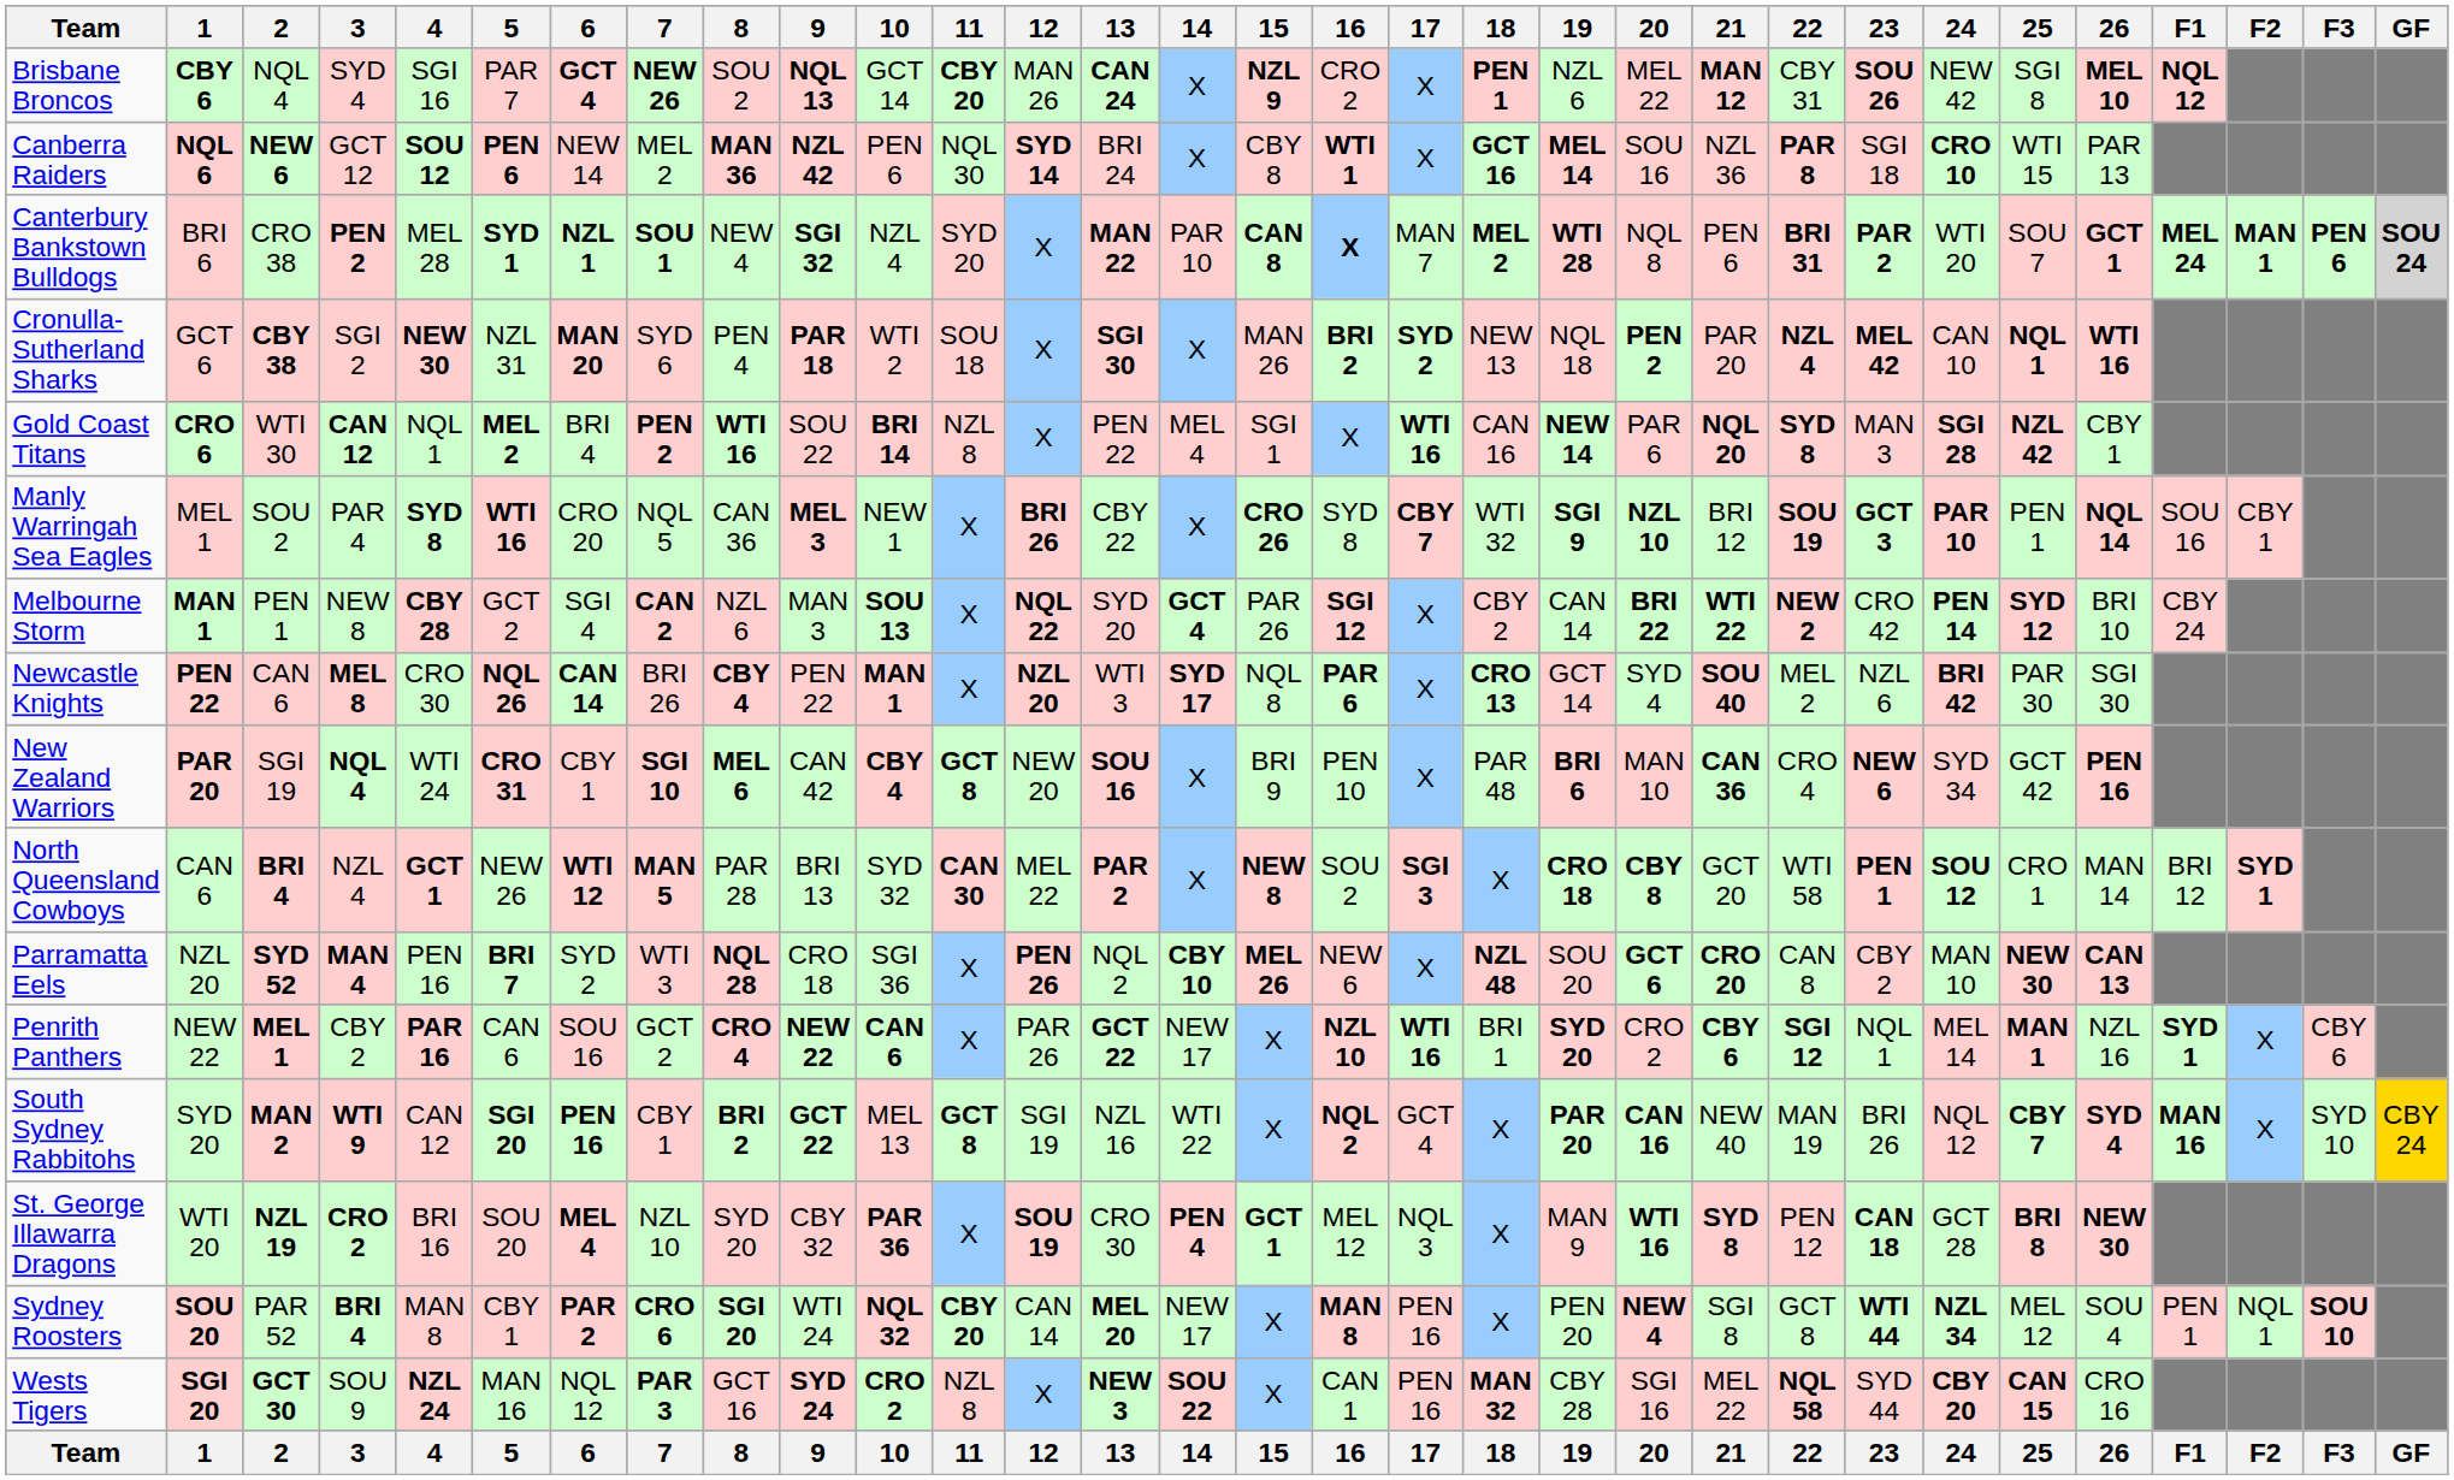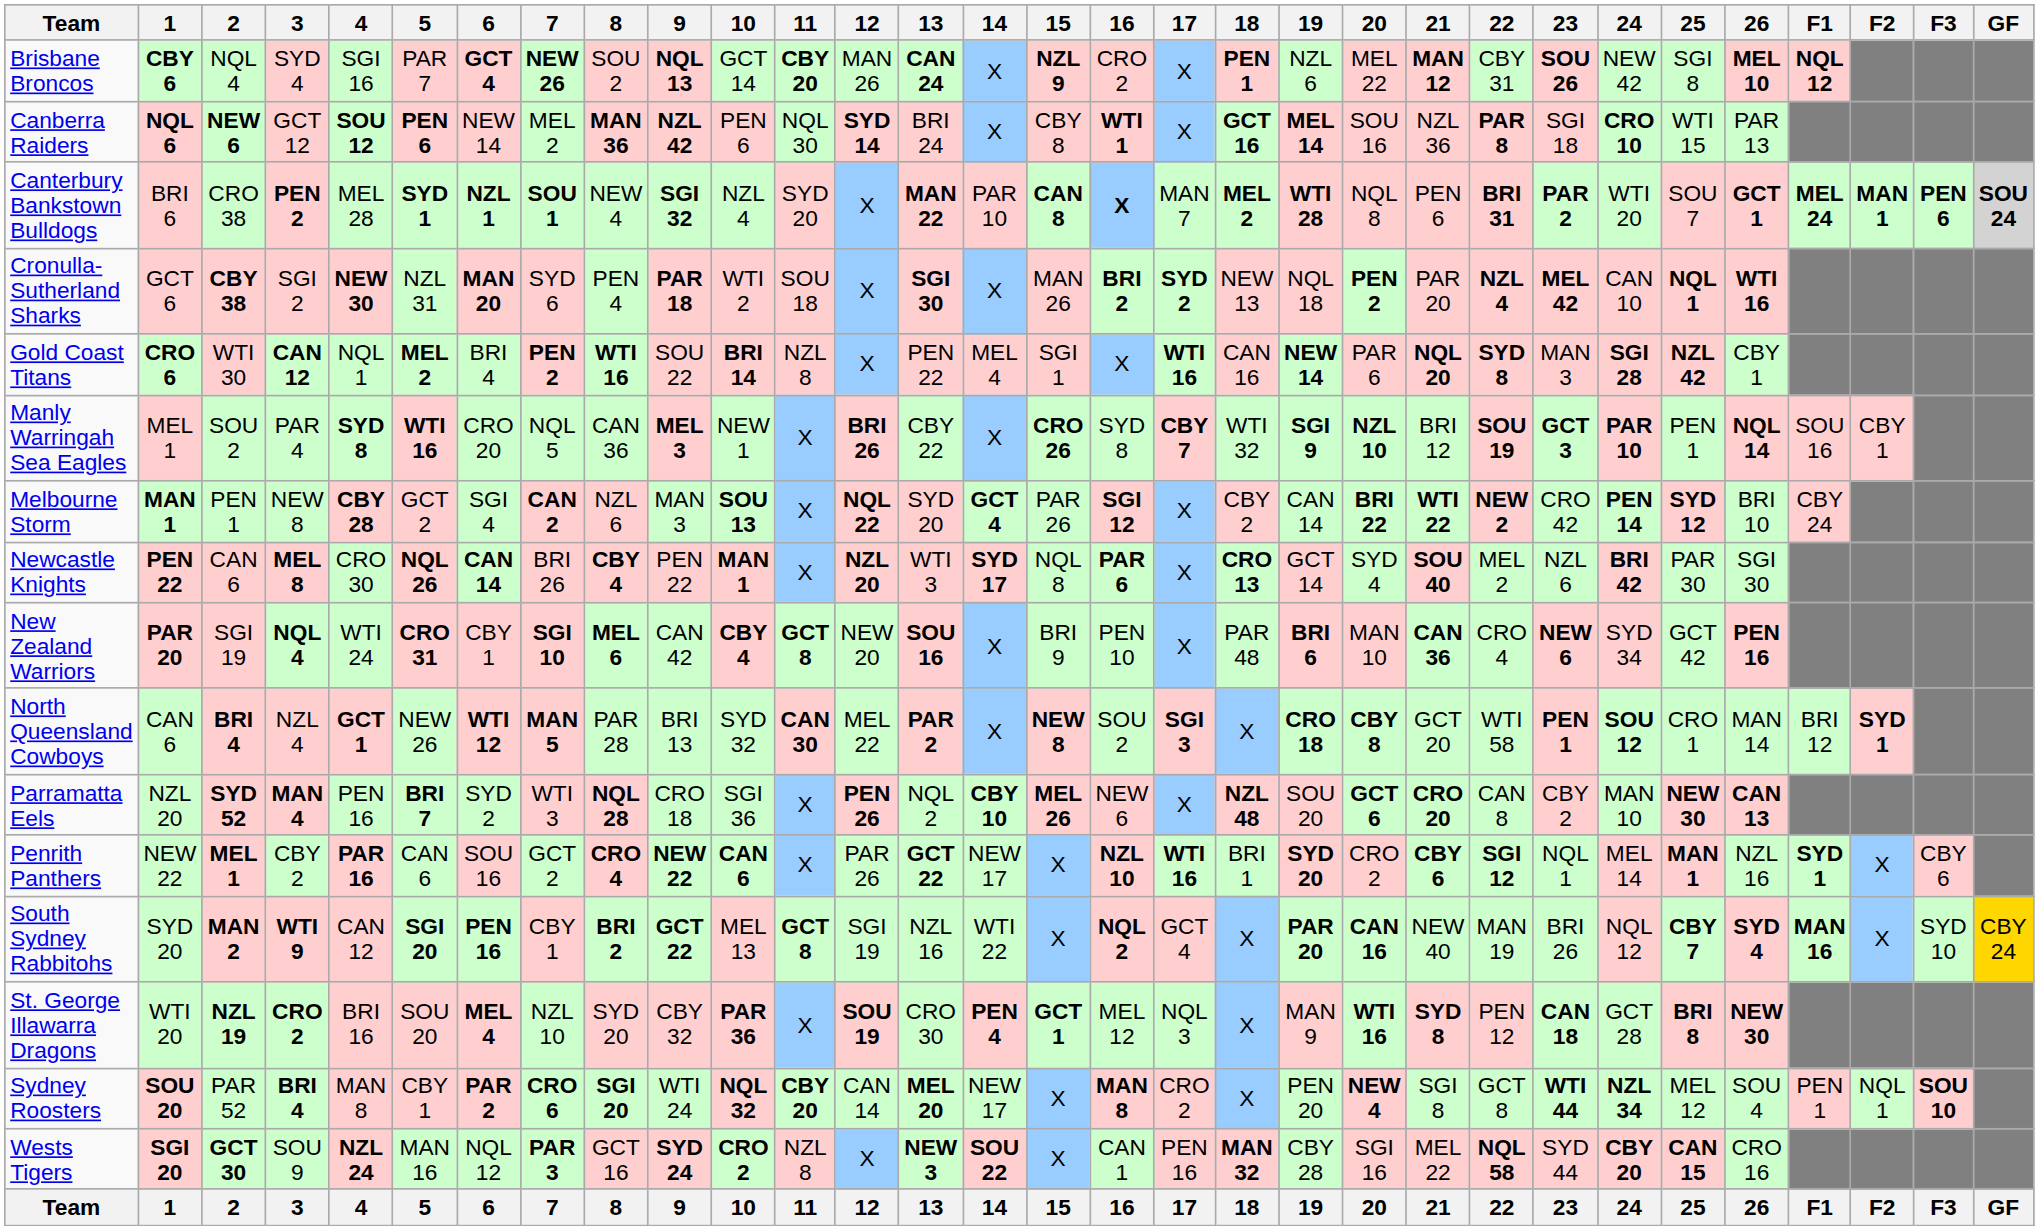Sydney Roosters | 17: PEN 16 -> CRO 2
